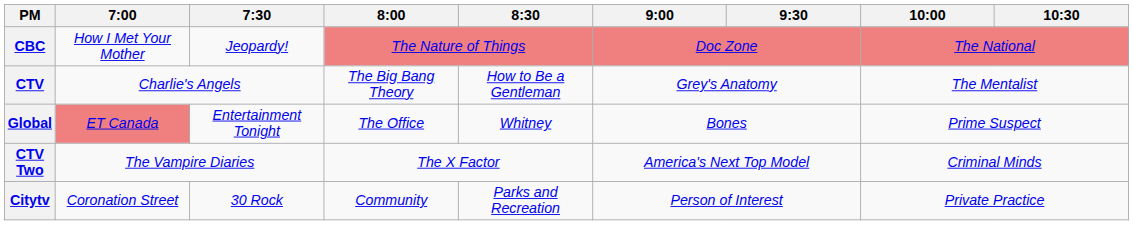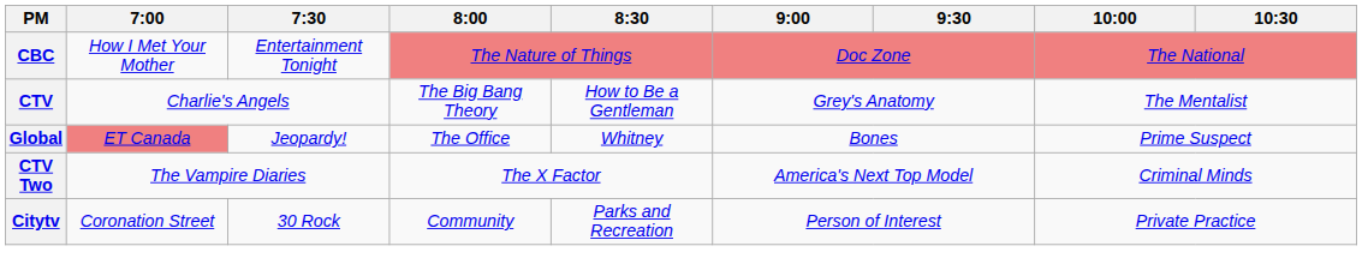CBC | 7:30: Jeopardy! -> Entertainment Tonight
Global | 7:30: Entertainment Tonight -> Jeopardy!
